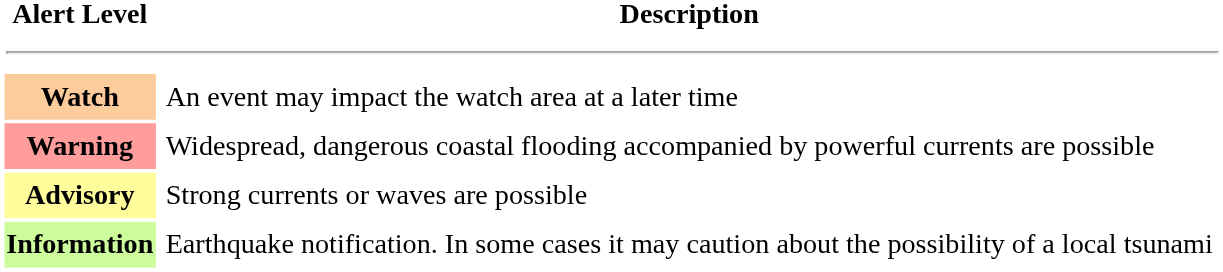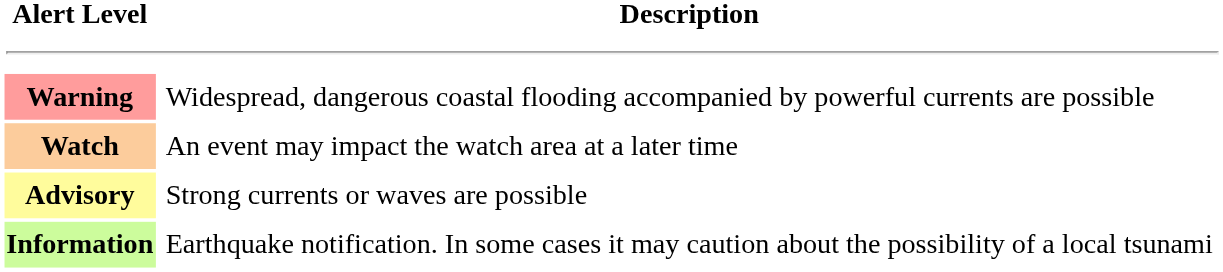rows swapped: Warning <-> Watch
